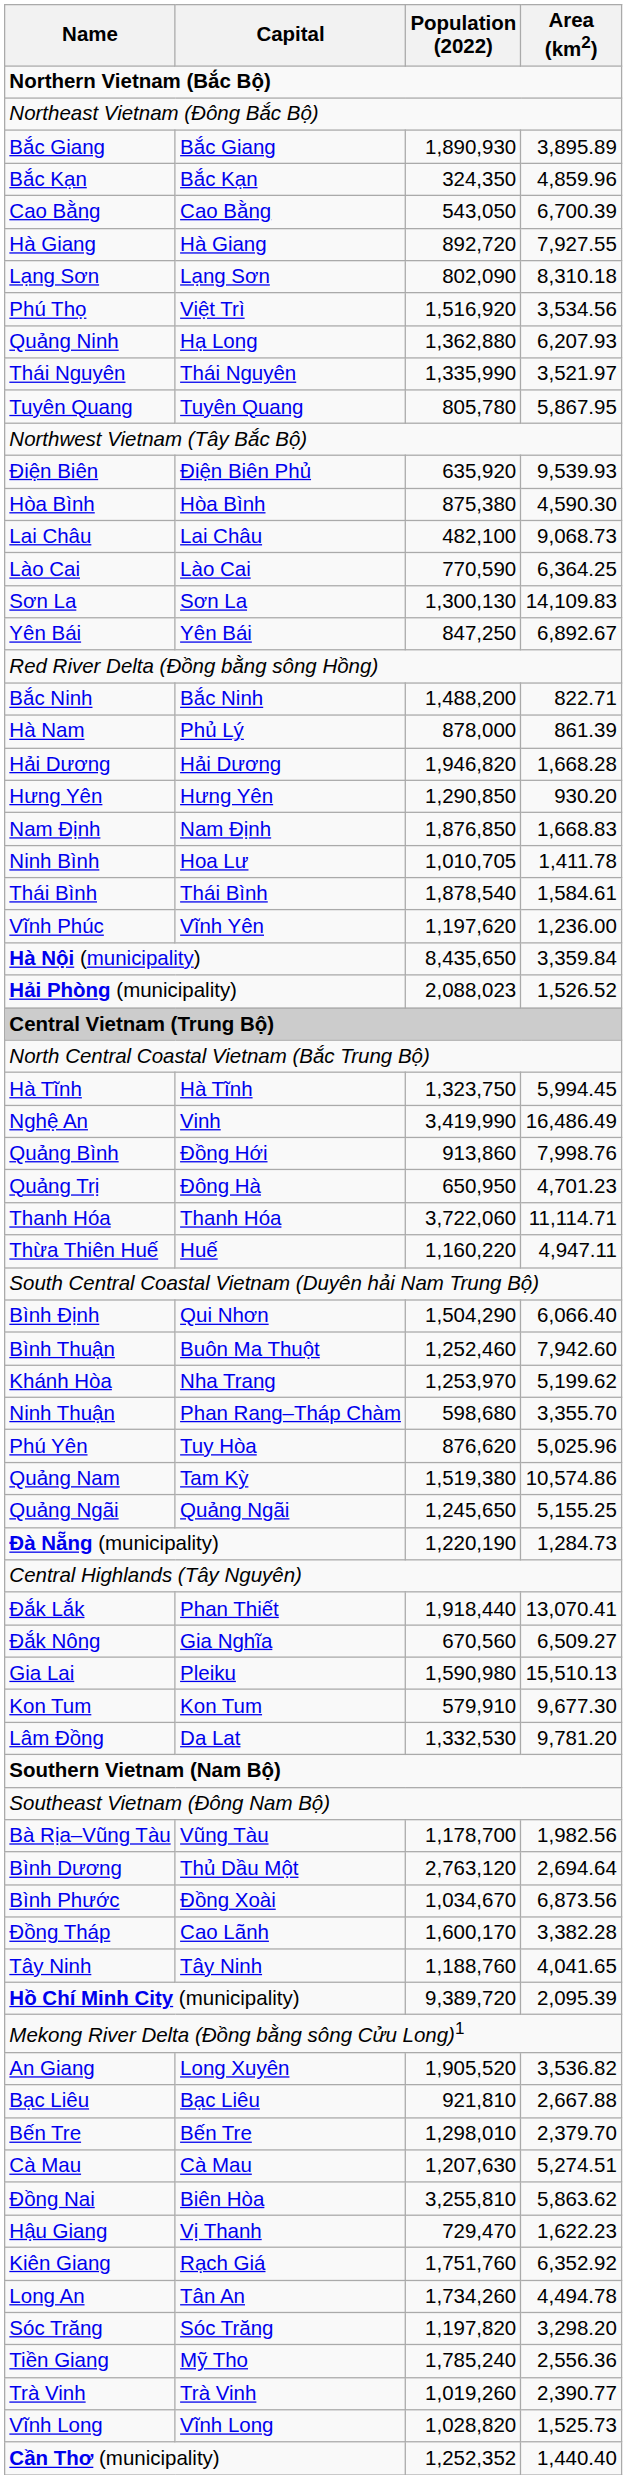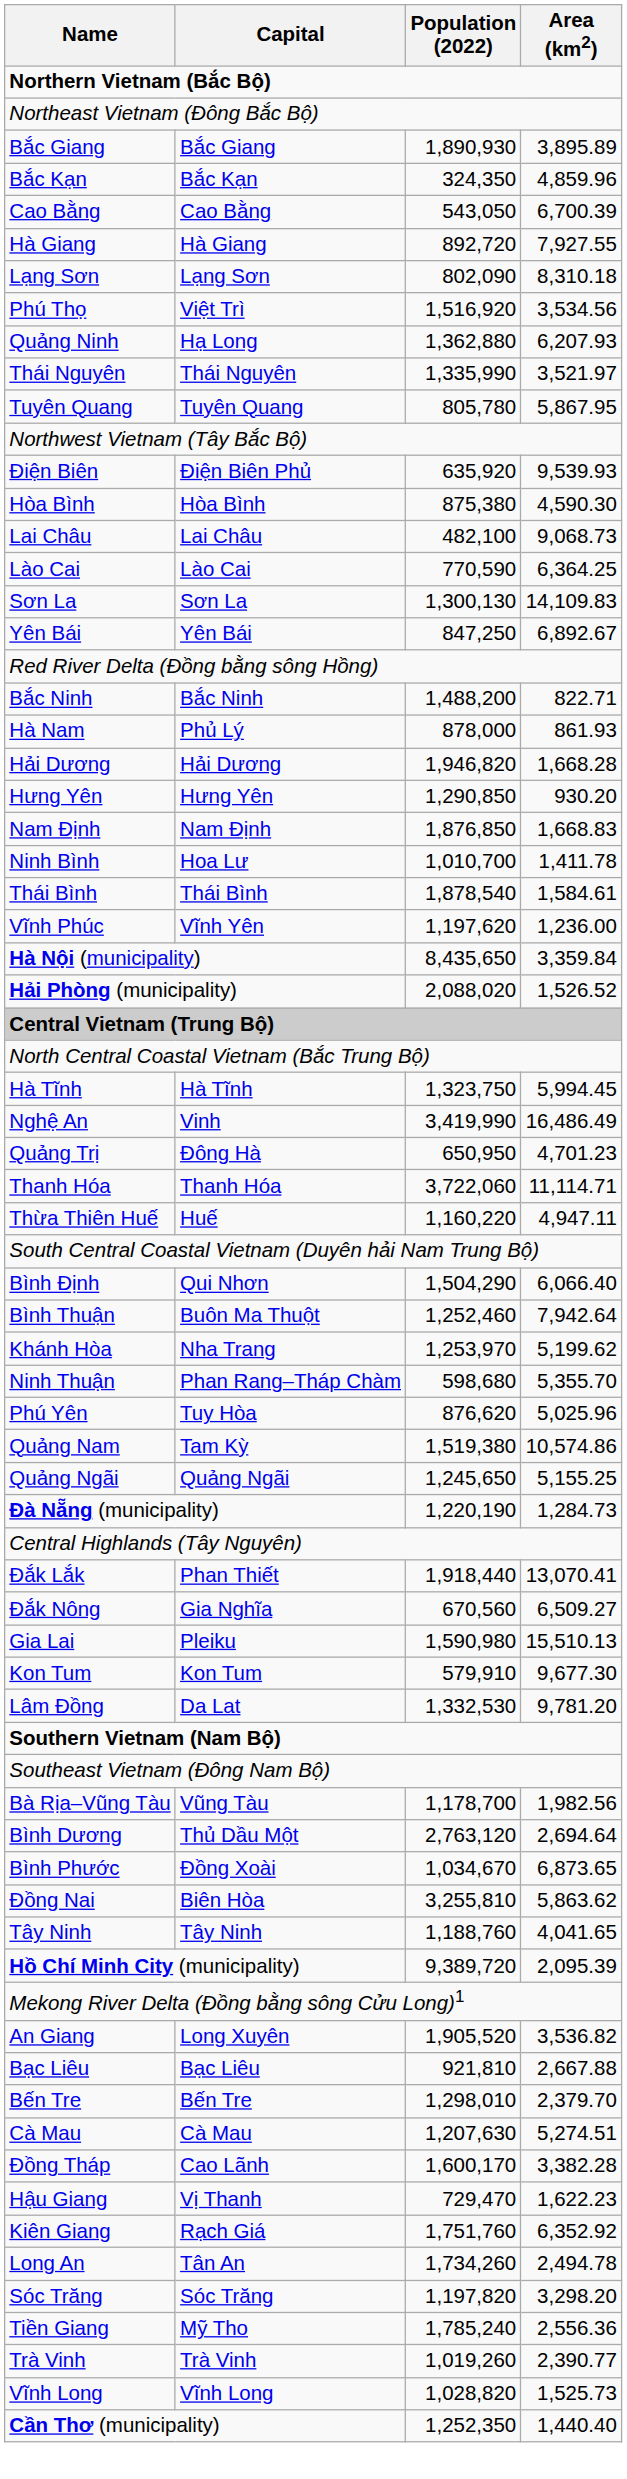Hà Nam | Area (km2): 861.39 -> 861.93
Ninh Bình | Population (2022): 1,010,705 -> 1,010,700
Hải Phòng (municipality) | Population (2022): 2,088,023 -> 2,088,020
- row: Quảng Bình | Đồng Hới | 913,860 | 7,998.76
Bình Thuận | Area (km2): 7,942.60 -> 7,942.64
Ninh Thuận | Area (km2): 3,355.70 -> 5,355.70
Bình Phước | Area (km2): 6,873.56 -> 6,873.65
rows swapped: Đồng Nai <-> Đồng Tháp
Long An | Area (km2): 4,494.78 -> 2,494.78
Cần Thơ (municipality) | Population (2022): 1,252,352 -> 1,252,350
